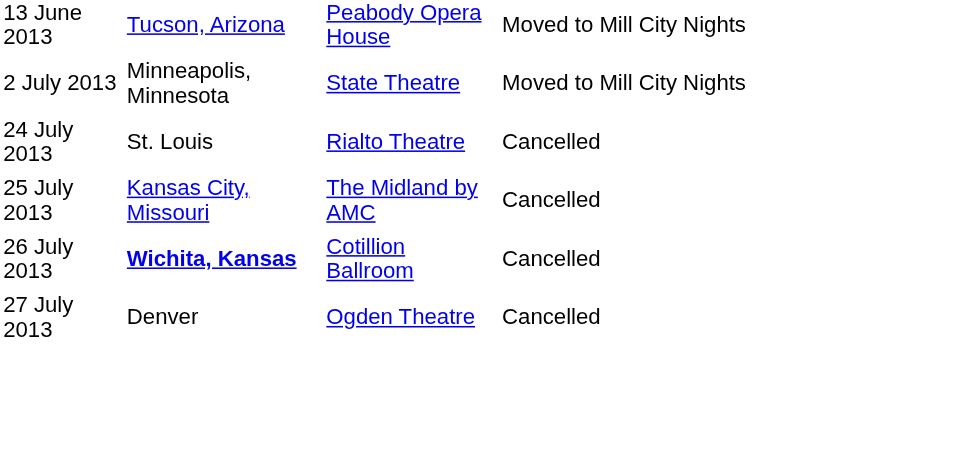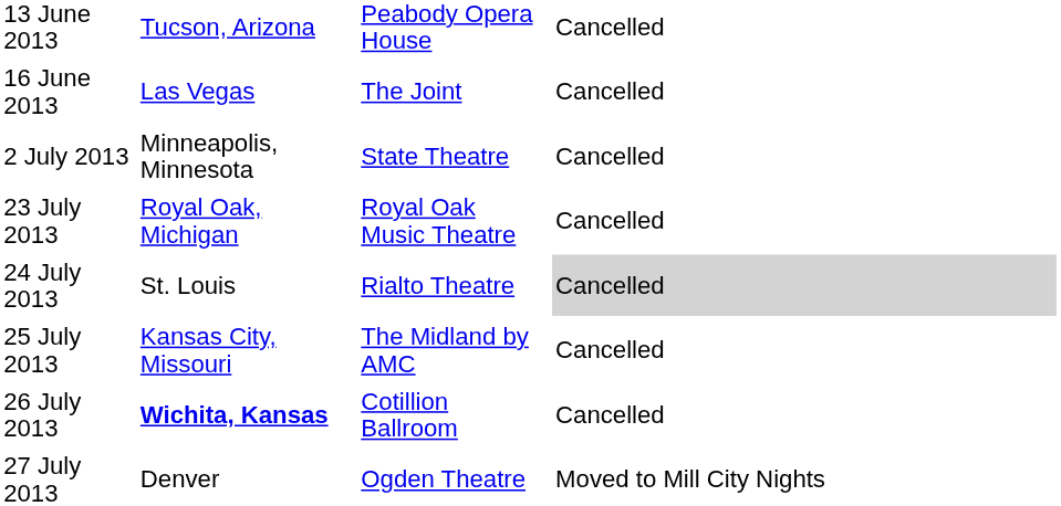13 June 2013 | column 4: Moved to Mill City Nights -> Cancelled
+ row: 16 June 2013 | Las Vegas | The Joint | Cancelled
2 July 2013 | column 4: Moved to Mill City Nights -> Cancelled
+ row: 23 July 2013 | Royal Oak, Michigan | Royal Oak Music Theatre | Cancelled
24 July 2013 | column 4: no background -> lightgrey background
27 July 2013 | column 4: Cancelled -> Moved to Mill City Nights
